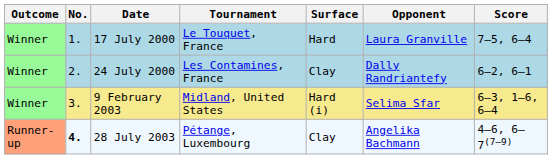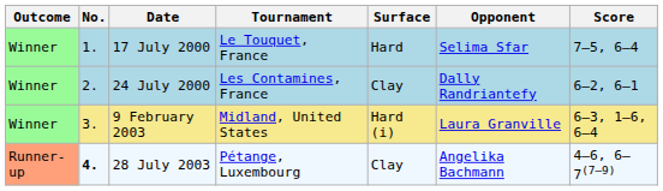17 July 2000 | Opponent: Laura Granville -> Selima Sfar
9 February 2003 | Opponent: Selima Sfar -> Laura Granville
